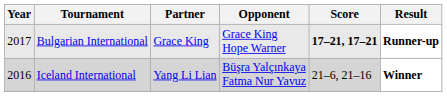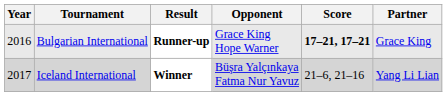columns swapped: Partner <-> Result
Bulgarian International | Year: 2017 -> 2016
Iceland International | Year: 2016 -> 2017
